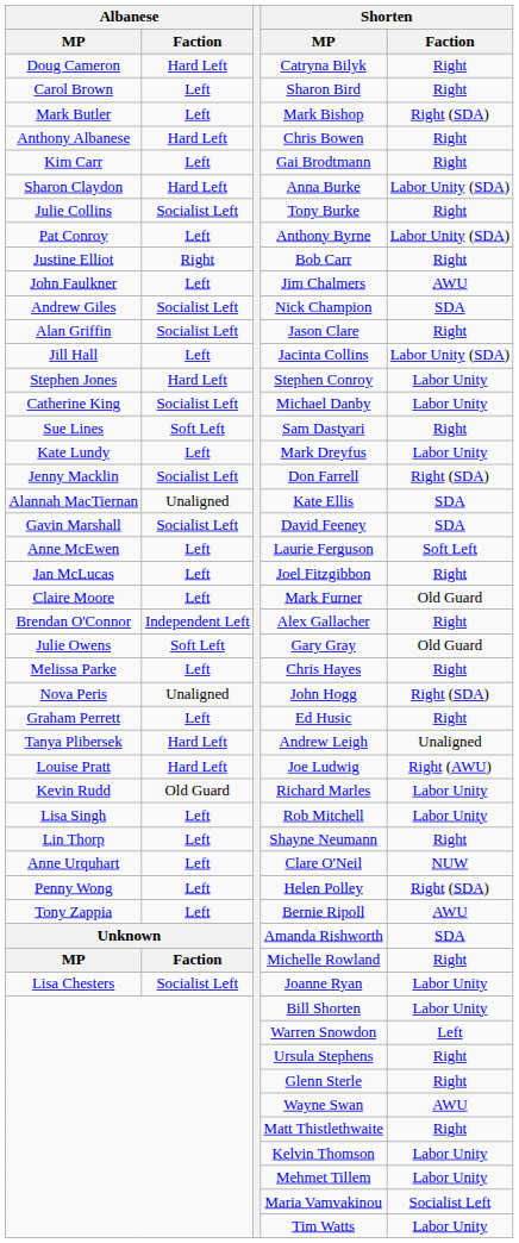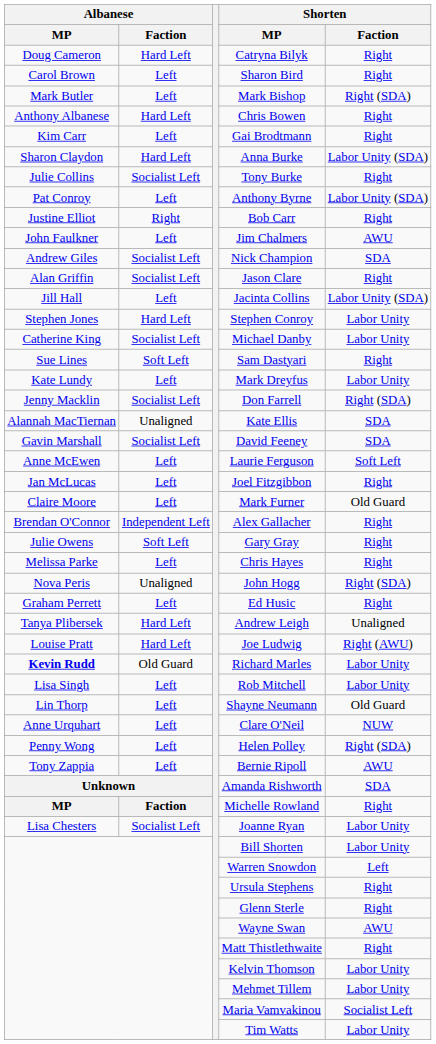Gary Gray | Shorten / Faction: Old Guard -> Right
Richard Marles | Albanese / MP: normal -> bold
Shayne Neumann | Shorten / Faction: Right -> Old Guard
